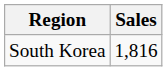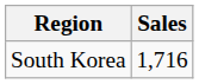South Korea | Sales: 1,816 -> 1,716
